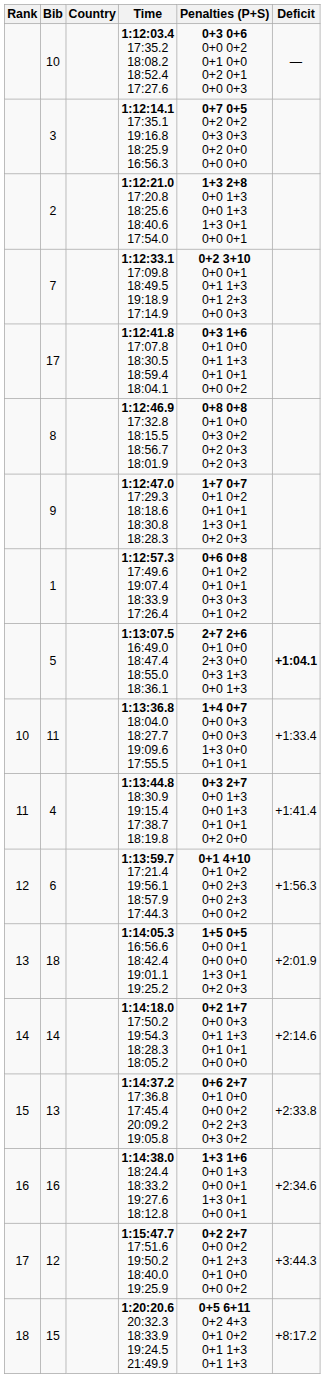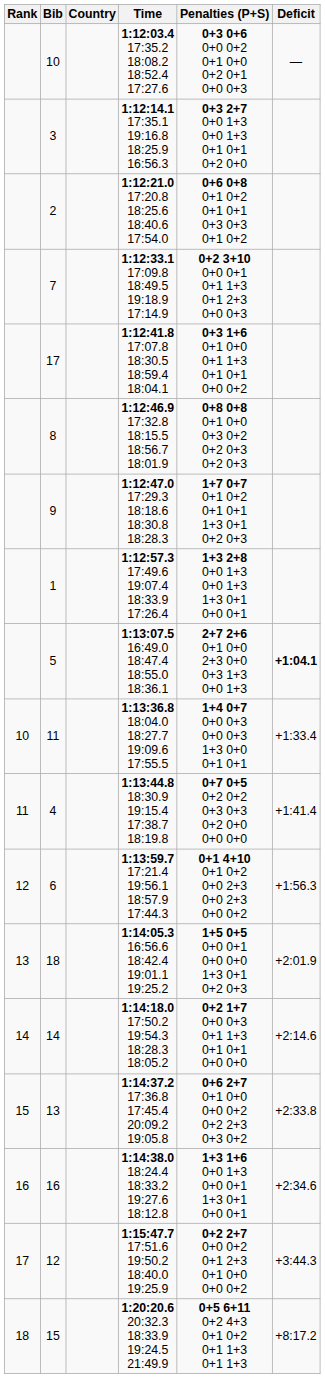3 | Penalties (P+S): 0+7 0+5 0+2 0+2 0+3 0+3 0+2 0+0 0+0 0+0 -> 0+3 2+7 0+0 1+3 0+0 1+3 0+1 0+1 0+2 0+0
2 | Penalties (P+S): 1+3 2+8 0+0 1+3 0+0 1+3 1+3 0+1 0+0 0+1 -> 0+6 0+8 0+1 0+2 0+1 0+1 0+3 0+3 0+1 0+2
1 | Penalties (P+S): 0+6 0+8 0+1 0+2 0+1 0+1 0+3 0+3 0+1 0+2 -> 1+3 2+8 0+0 1+3 0+0 1+3 1+3 0+1 0+0 0+1
4 | Penalties (P+S): 0+3 2+7 0+0 1+3 0+0 1+3 0+1 0+1 0+2 0+0 -> 0+7 0+5 0+2 0+2 0+3 0+3 0+2 0+0 0+0 0+0
